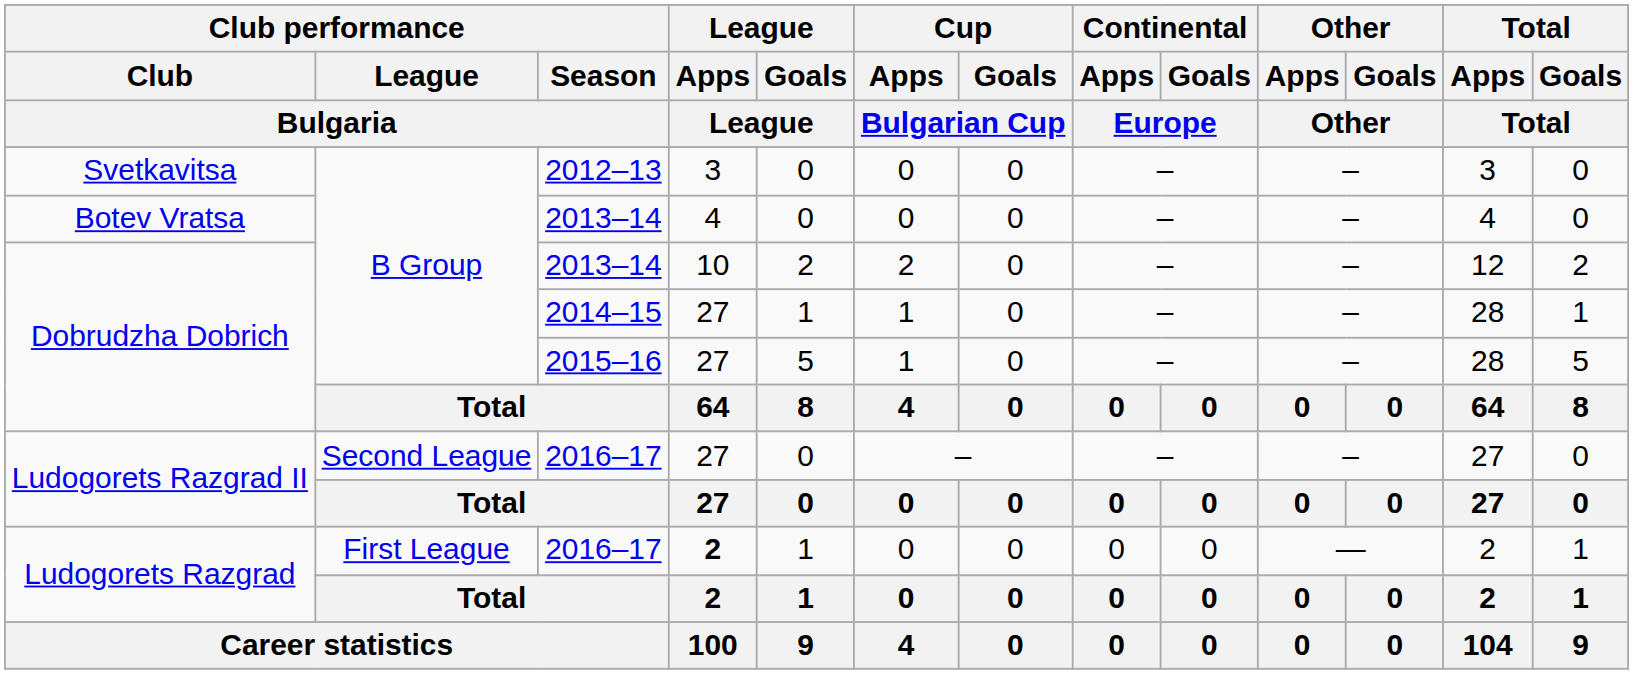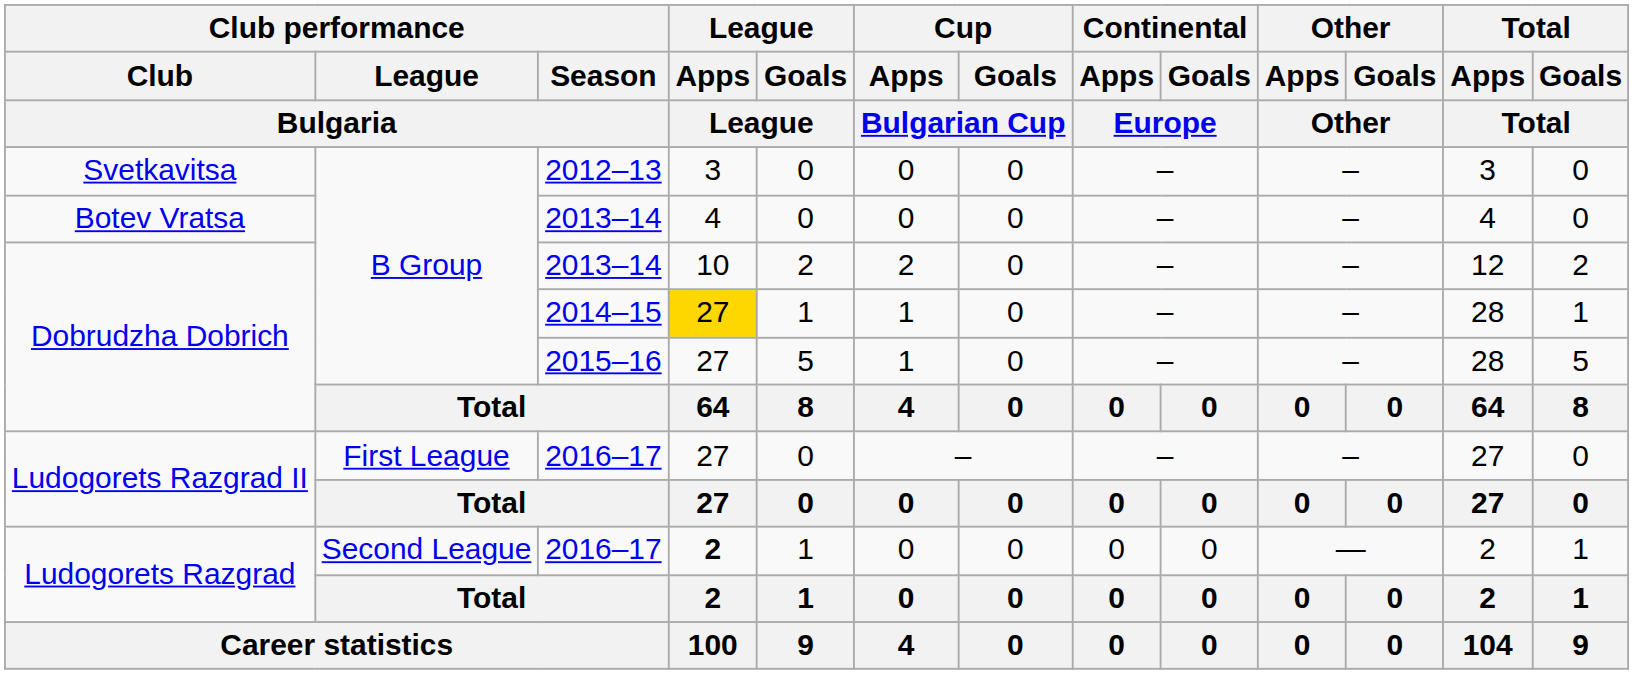Dobrudzha Dobrich / 2014–15 | League / Apps / League: no background -> gold background
Ludogorets Razgrad II / 2016–17 | Club performance / League / Bulgaria: Second League -> First League
Ludogorets Razgrad / 2016–17 | Club performance / League / Bulgaria: First League -> Second League
